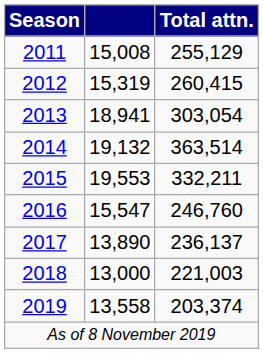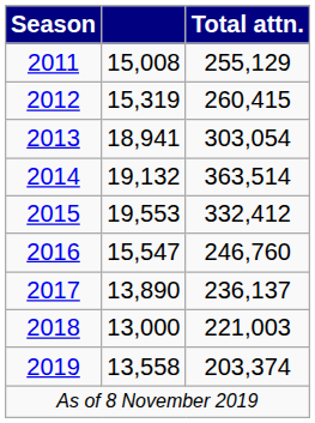2015 | Total attn.: 332,211 -> 332,412
